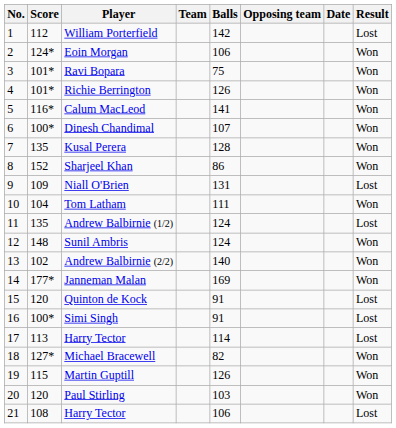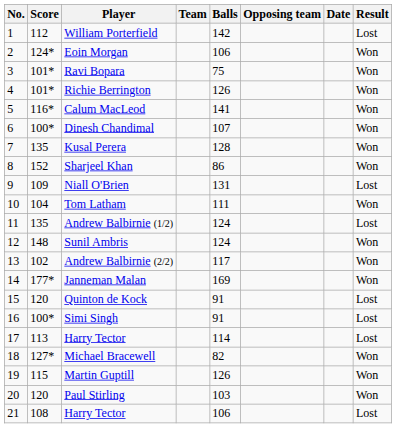Andrew Balbirnie (2/2) | Balls: 140 -> 117
